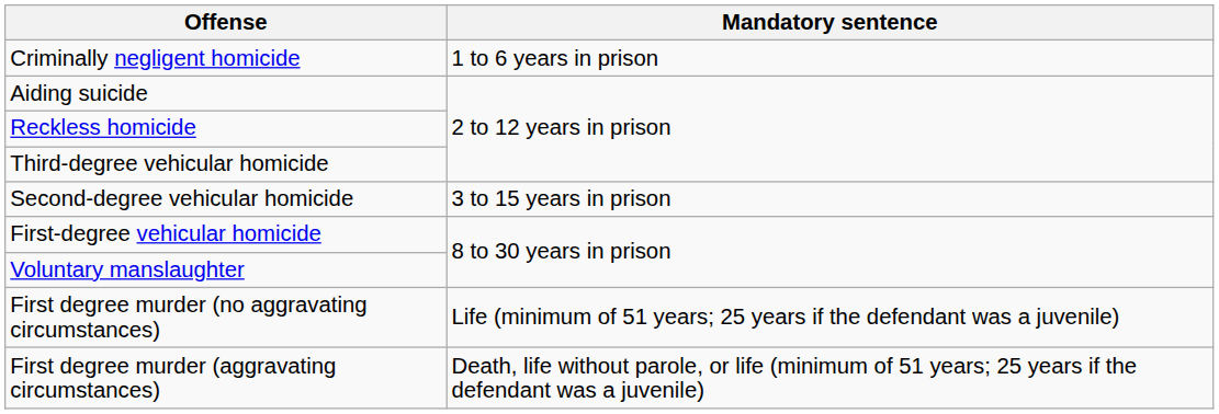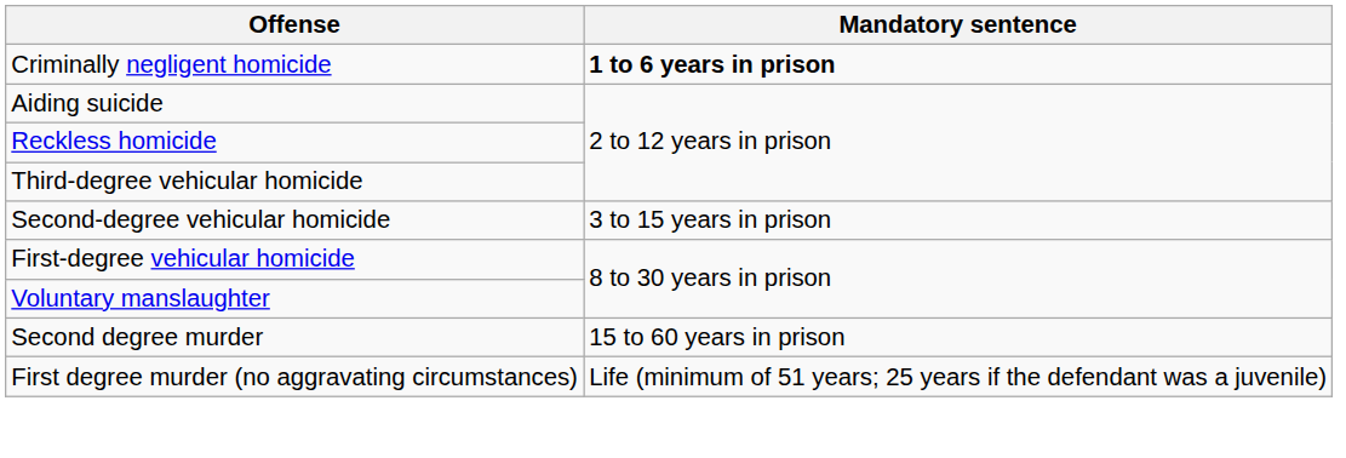Criminally negligent homicide | Mandatory sentence: normal -> bold
+ row: Second degree murder | 15 to 60 years in prison
- row: First degree murder (aggravating circumstances) | Death, life without parole, or life (minimum of 51 years; 25 years if the defendant was a juvenile)
